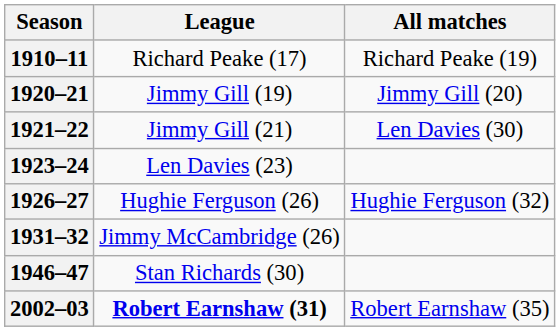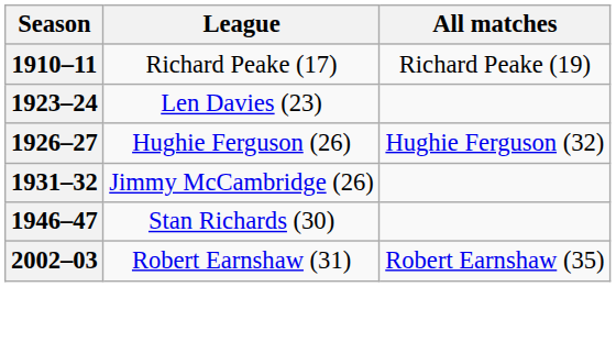- row: 1920–21 | Jimmy Gill (19) | Jimmy Gill (20)
- row: 1921–22 | Jimmy Gill (21) | Len Davies (30)
2002–03 | League: bold -> normal
